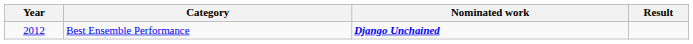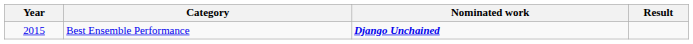Best Ensemble Performance | Year: 2012 -> 2015
